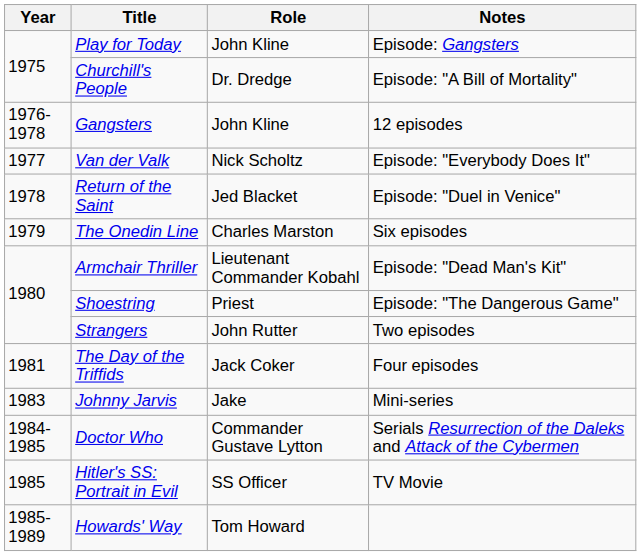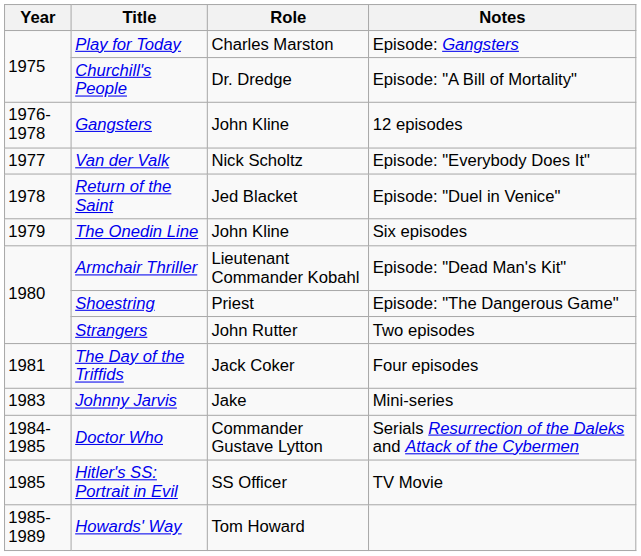Play for Today | Role: John Kline -> Charles Marston
The Onedin Line | Role: Charles Marston -> John Kline
